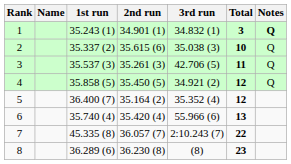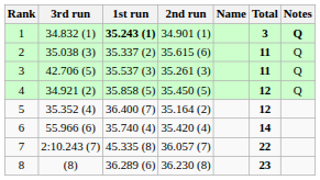columns swapped: Name <-> 3rd run
1 | 1st run: normal -> bold
2 | Total: 10 -> 11
6 | Total: 13 -> 14
